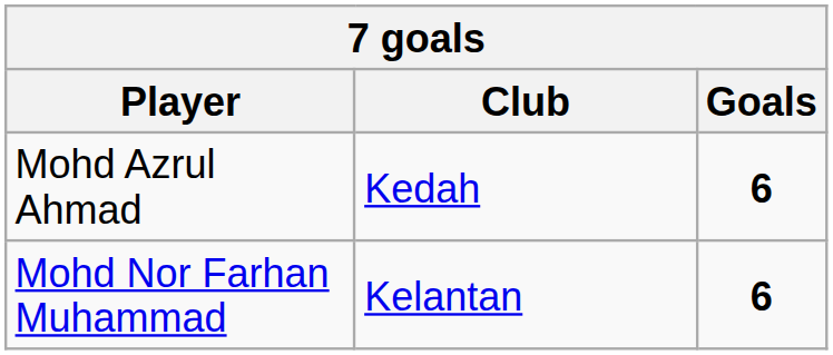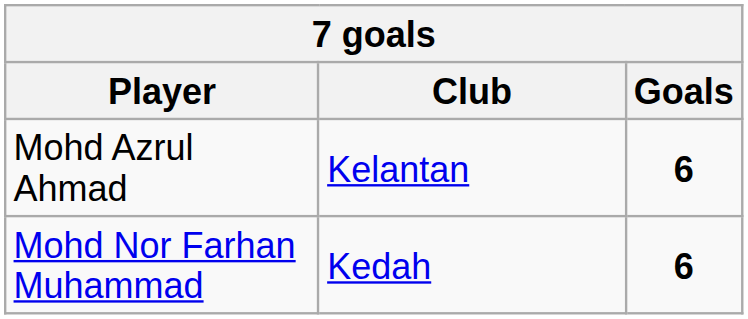Mohd Azrul Ahmad | Club: Kedah -> Kelantan
Mohd Nor Farhan Muhammad | Club: Kelantan -> Kedah
